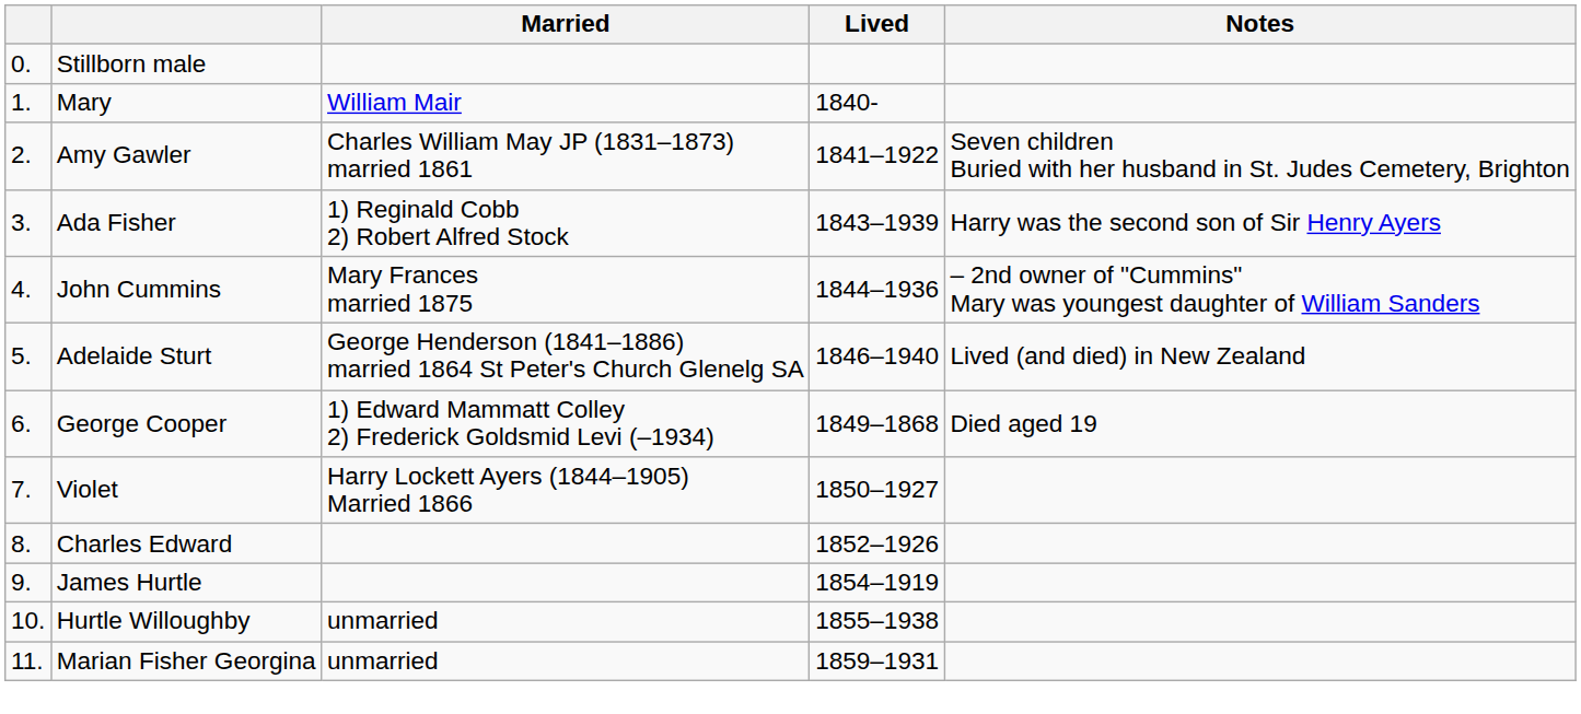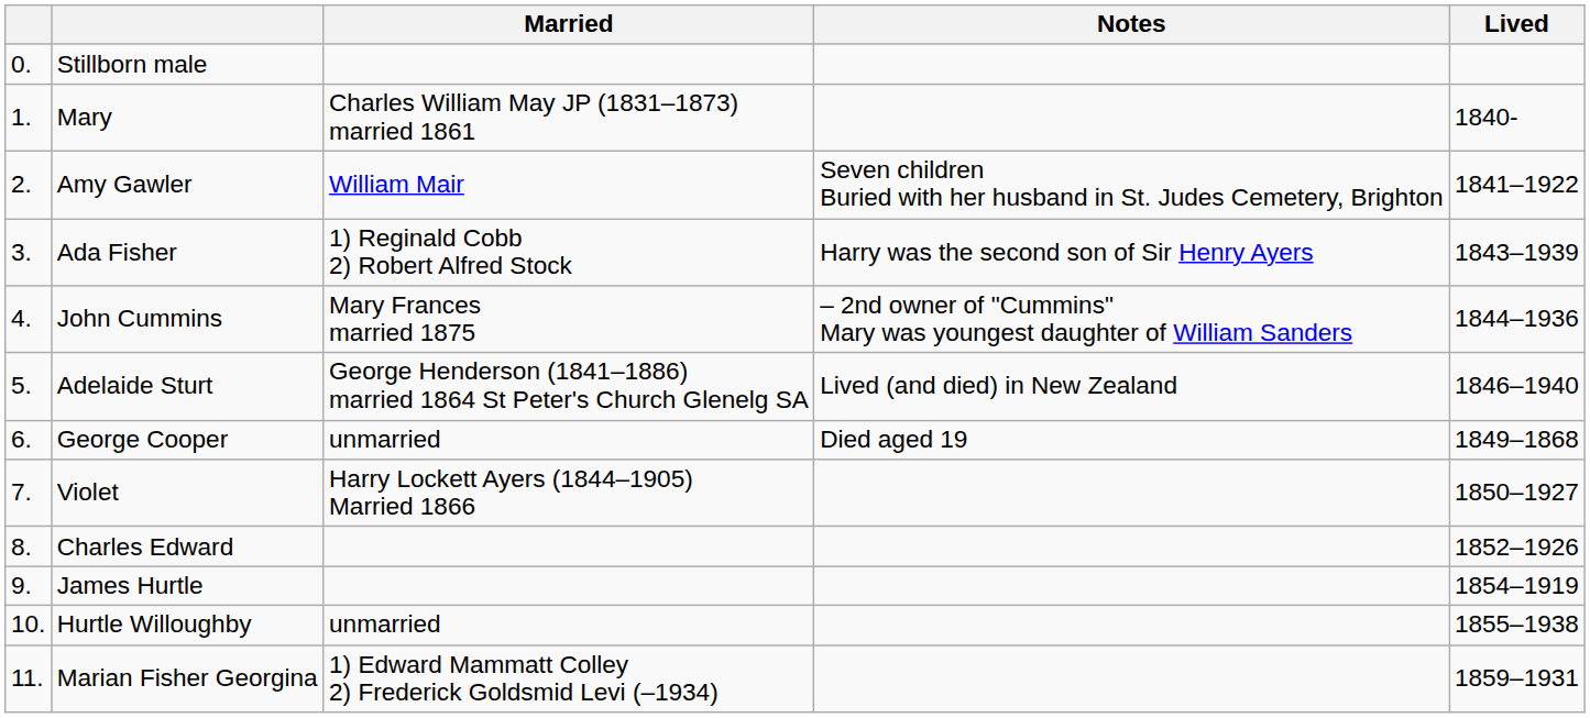columns swapped: Lived <-> Notes
Mary | Married: William Mair -> Charles William May JP (1831–1873) married 1861
Amy Gawler | Married: Charles William May JP (1831–1873) married 1861 -> William Mair
George Cooper | Married: 1) Edward Mammatt Colley 2) Frederick Goldsmid Levi (–1934) -> unmarried
Marian Fisher Georgina | Married: unmarried -> 1) Edward Mammatt Colley 2) Frederick Goldsmid Levi (–1934)
